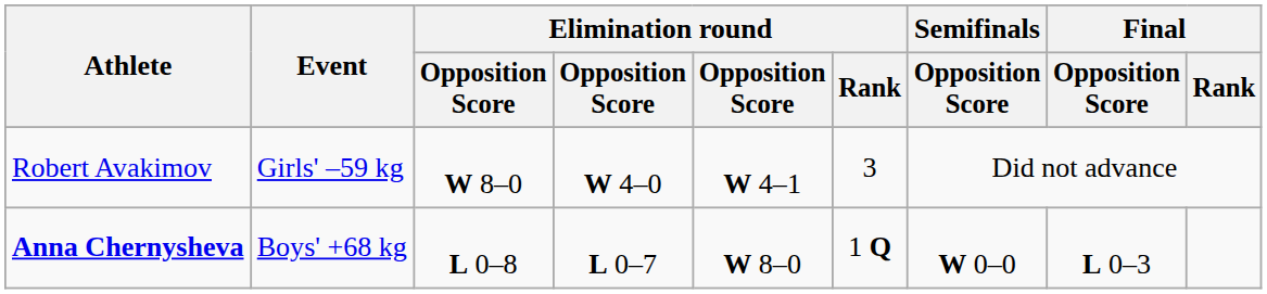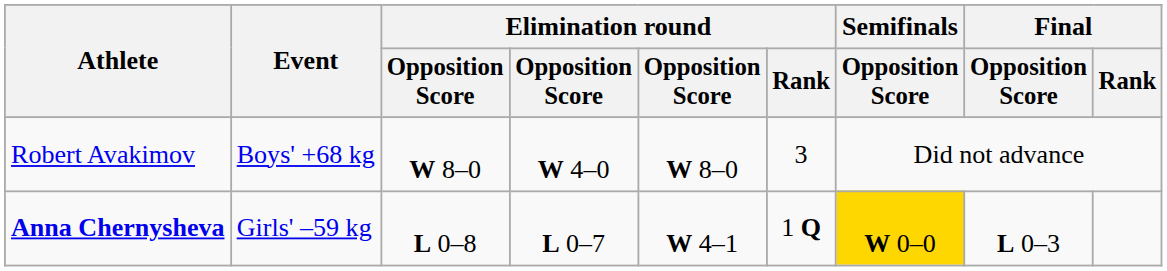Robert Avakimov | Event: Girls' –59 kg -> Boys' +68 kg
Robert Avakimov | column 5: W 4–1 -> W 8–0
Anna Chernysheva | Event: Boys' +68 kg -> Girls' –59 kg
Anna Chernysheva | column 5: W 8–0 -> W 4–1
Anna Chernysheva | Semifinals / Opposition Score: no background -> gold background
